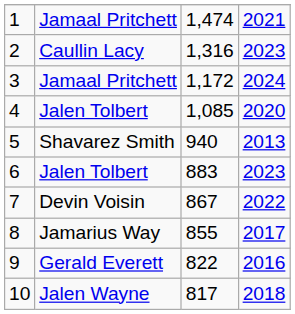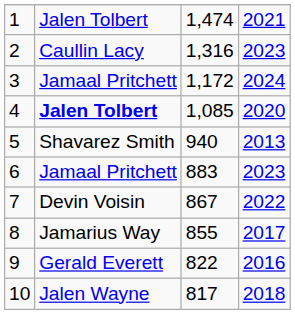1 | column 2: Jamaal Pritchett -> Jalen Tolbert
4 | column 2: normal -> bold
6 | column 2: Jalen Tolbert -> Jamaal Pritchett
